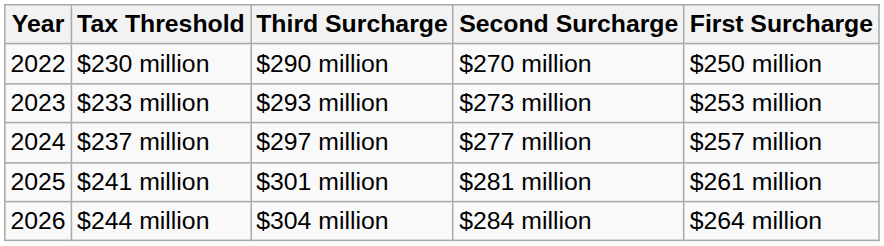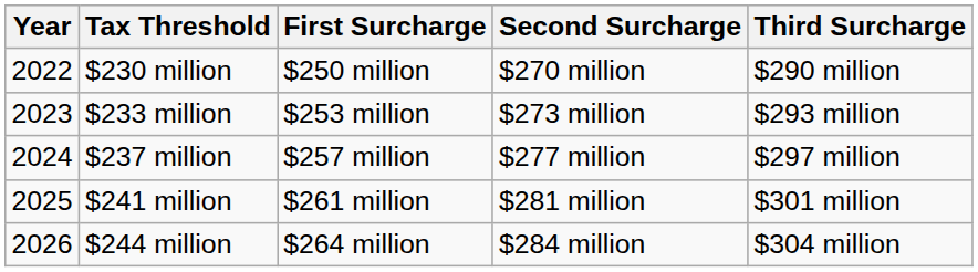columns swapped: First Surcharge <-> Third Surcharge
